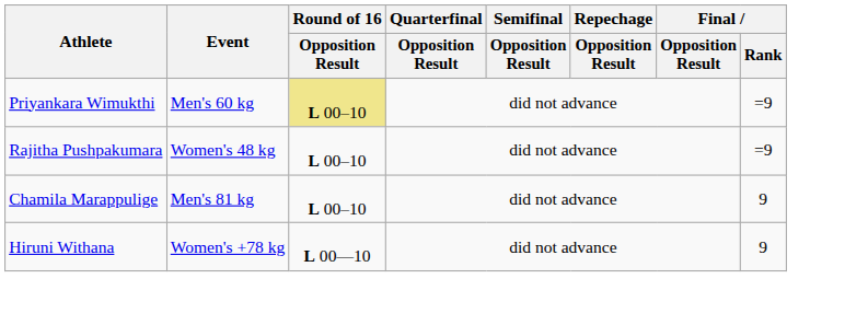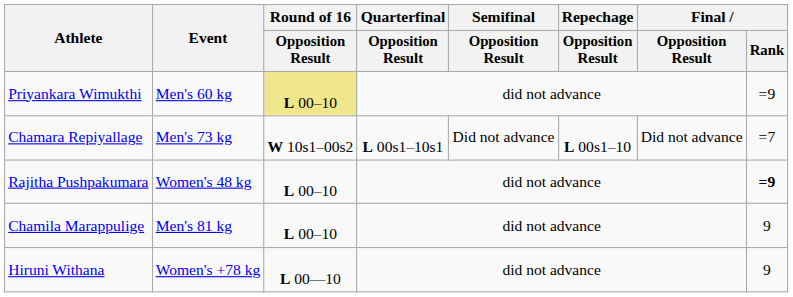+ row: Chamara Repiyallage | Men's 73 kg | W 10s1–00s2 | L 00s1–10s1 | Did not advance | L 00s1–10 | Did not advance | =7
Rajitha Pushpakumara | Final / Rank: normal -> bold
